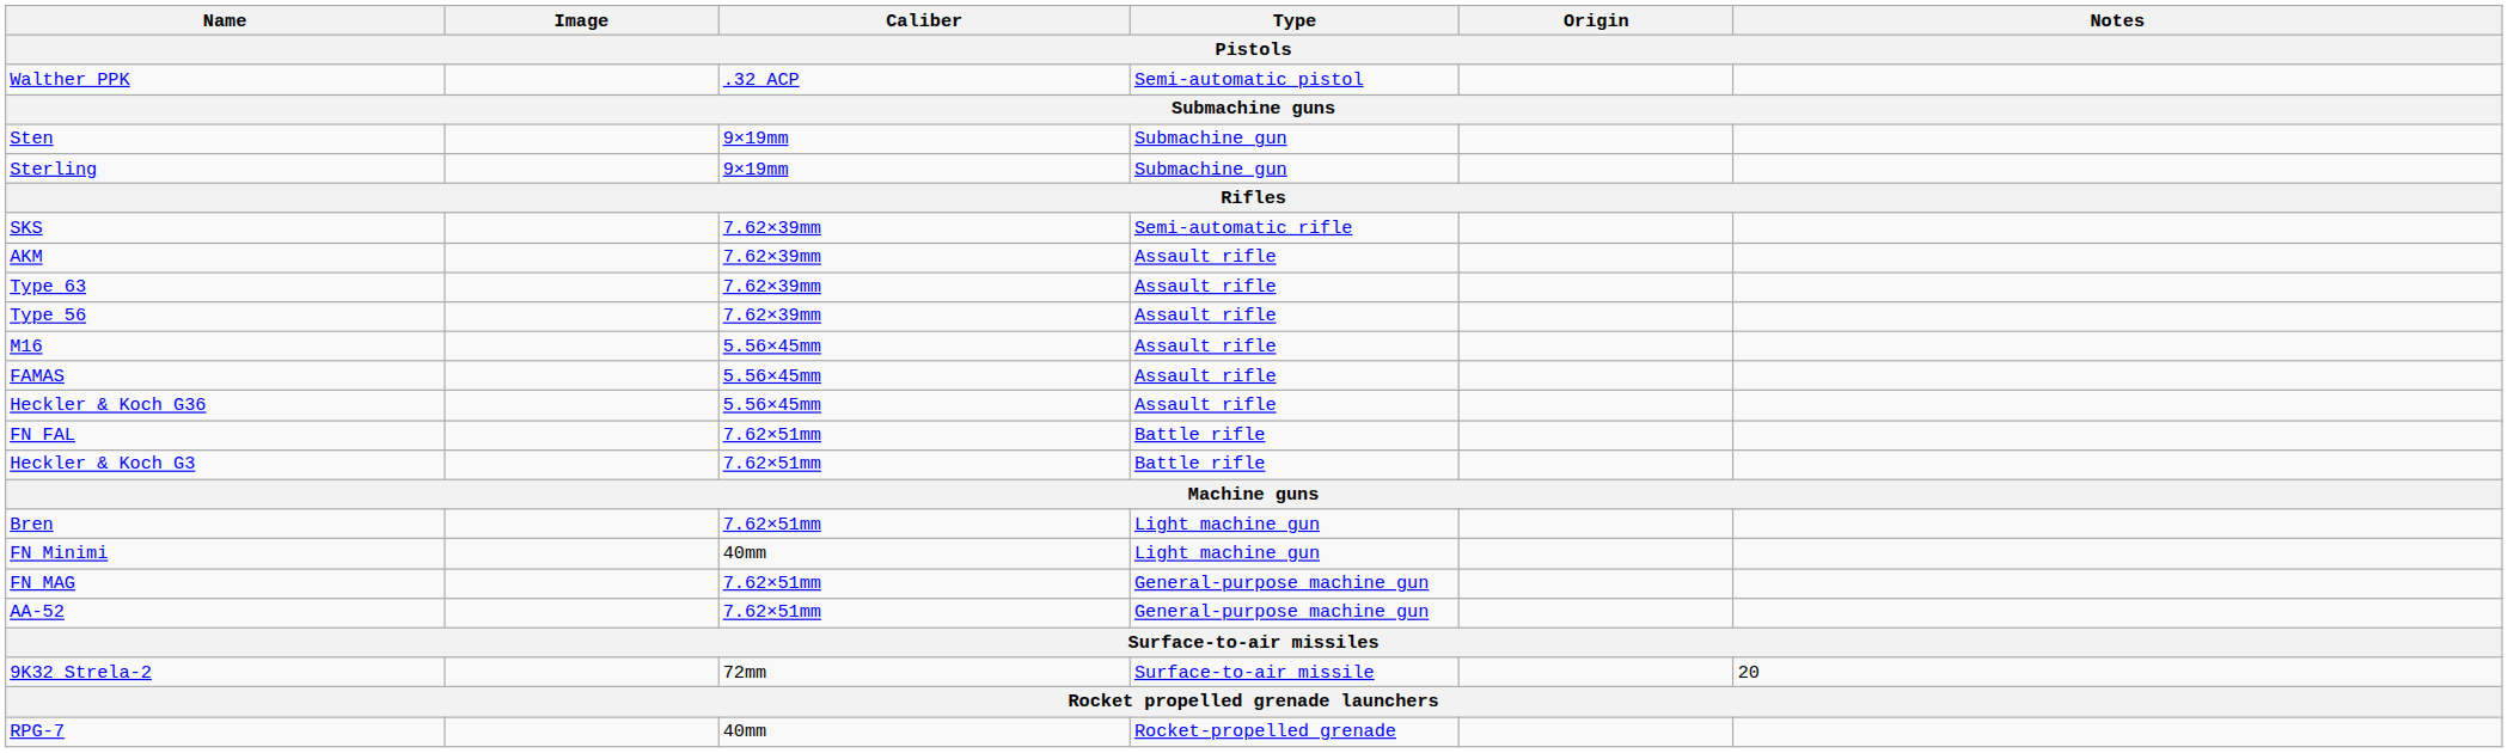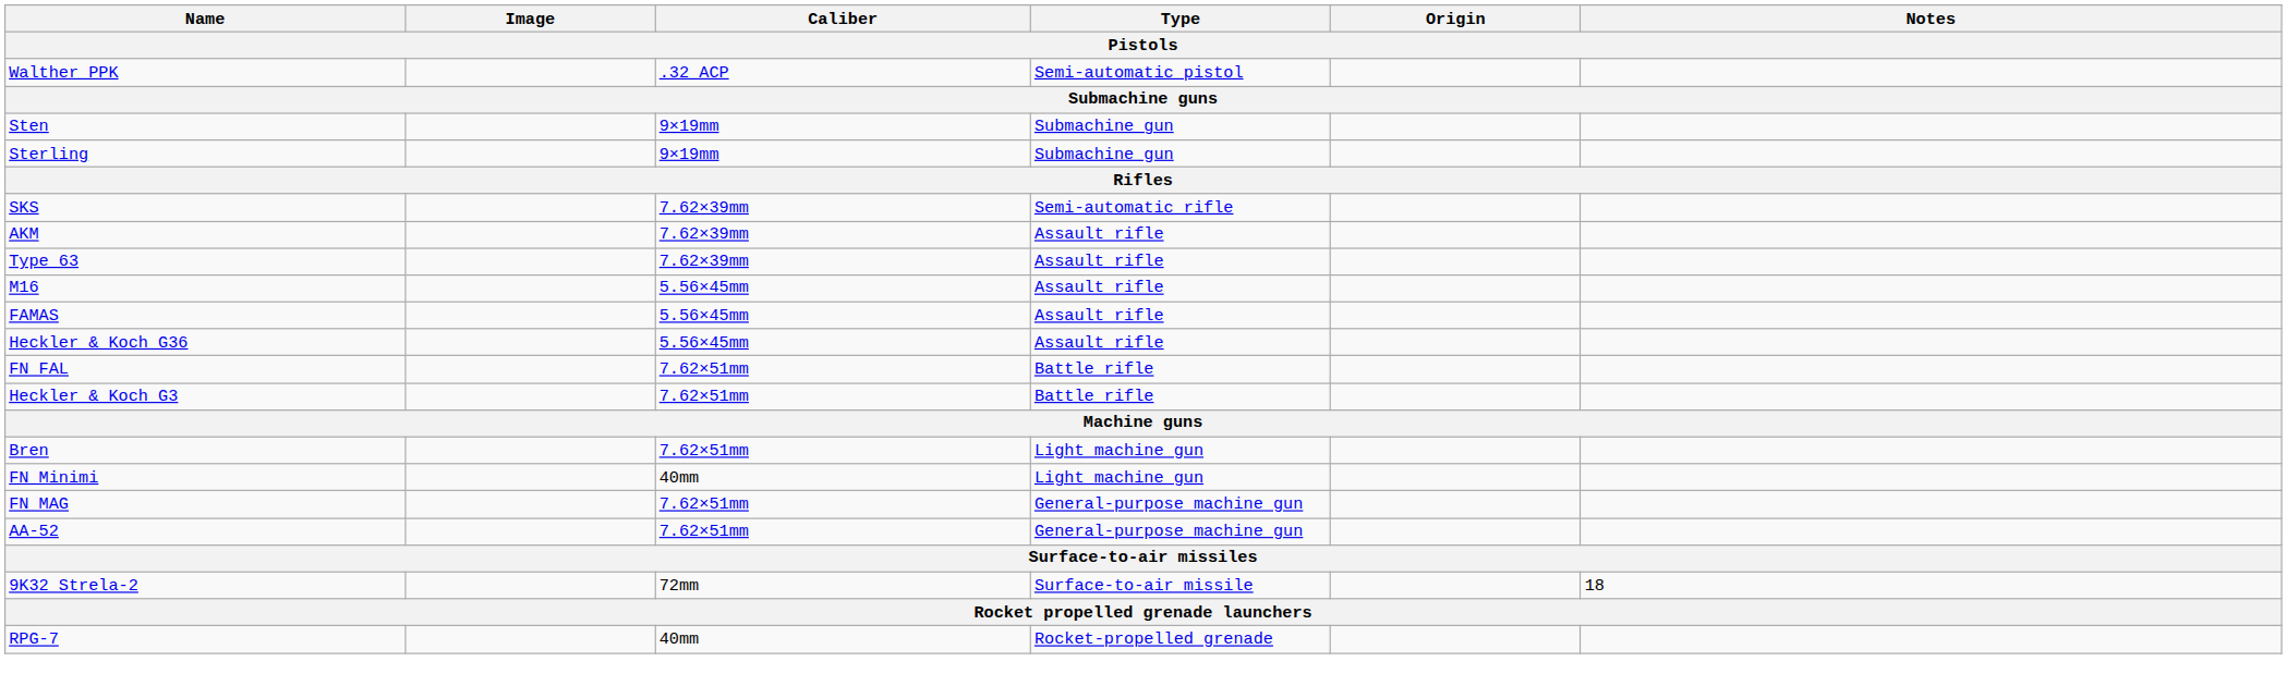- row: Type 56 | 7.62×39mm | Assault rifle
9K32 Strela-2 | Notes: 20 -> 18
